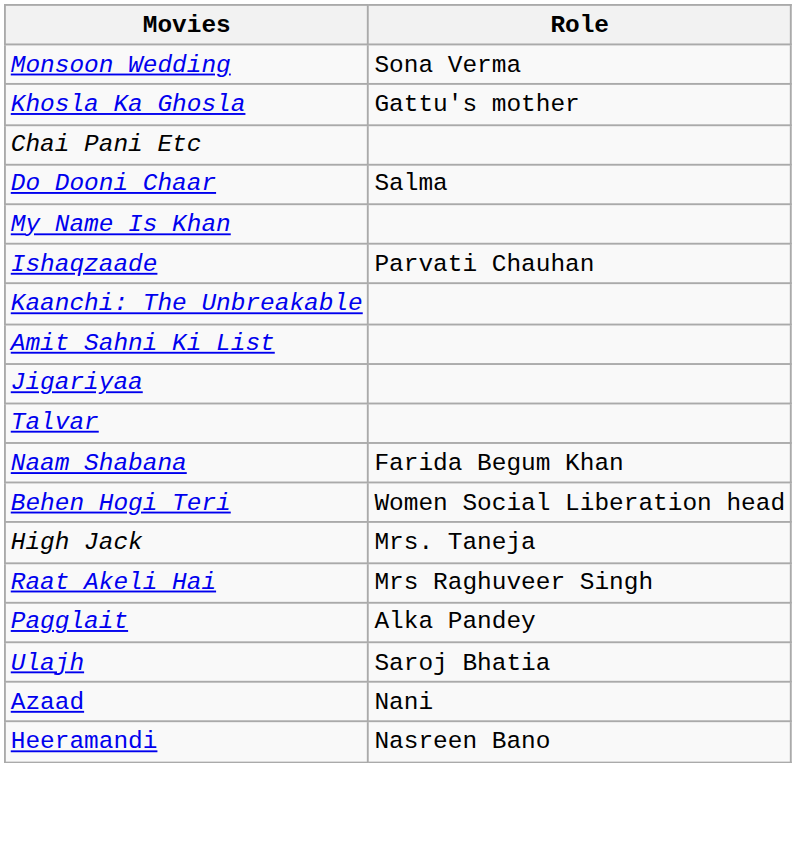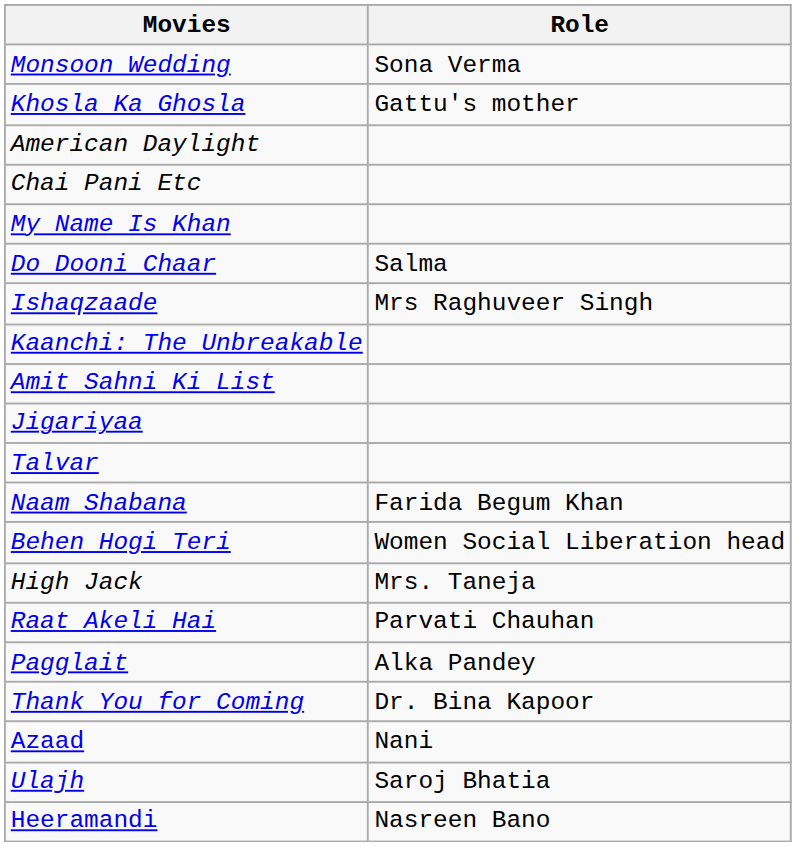+ row: American Daylight
rows swapped: Do Dooni Chaar <-> My Name Is Khan
Ishaqzaade | Role: Parvati Chauhan -> Mrs Raghuveer Singh
Raat Akeli Hai | Role: Mrs Raghuveer Singh -> Parvati Chauhan
+ row: Thank You for Coming | Dr. Bina Kapoor
rows swapped: Ulajh <-> Azaad
